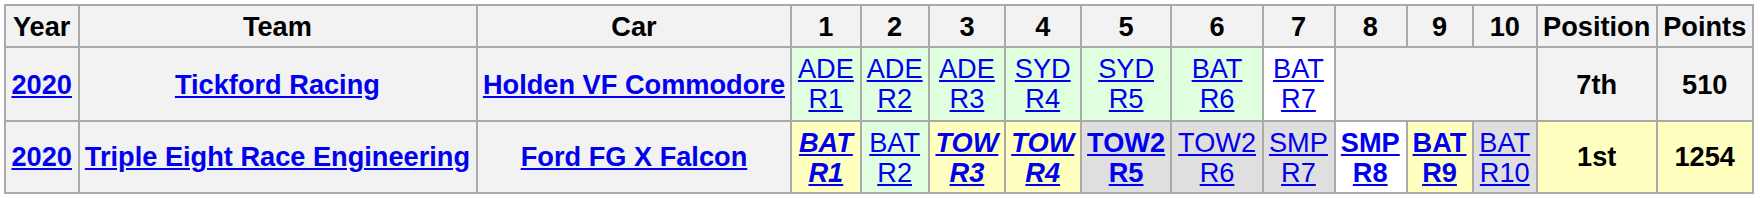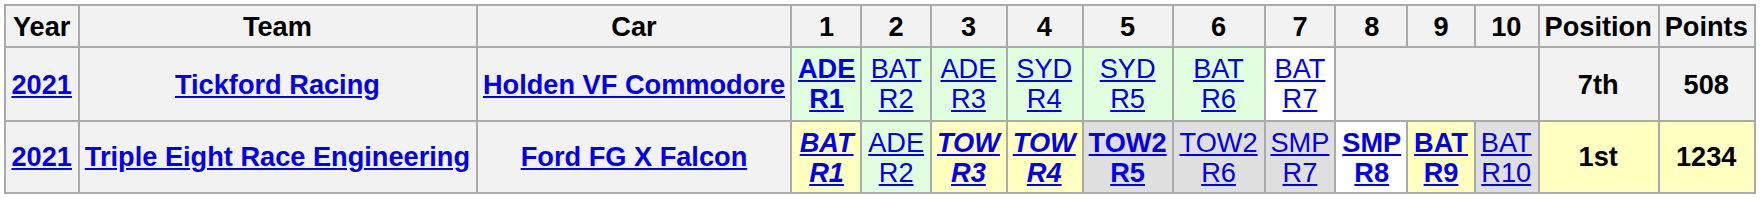Tickford Racing | Year: 2020 -> 2021
Tickford Racing | 1: normal -> bold
Tickford Racing | 2: ADE R2 -> BAT R2
Tickford Racing | Points: 510 -> 508
Triple Eight Race Engineering | Year: 2020 -> 2021
Triple Eight Race Engineering | 2: BAT R2 -> ADE R2
Triple Eight Race Engineering | Points: 1254 -> 1234
